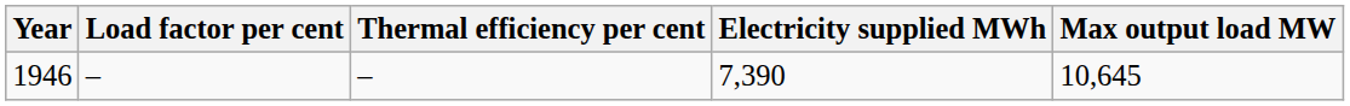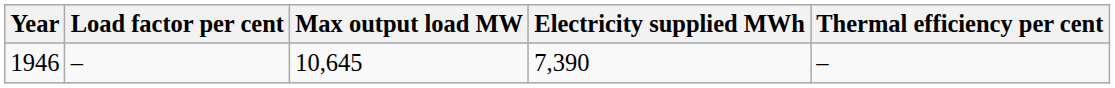columns swapped: Max output load MW <-> Thermal efficiency per cent
